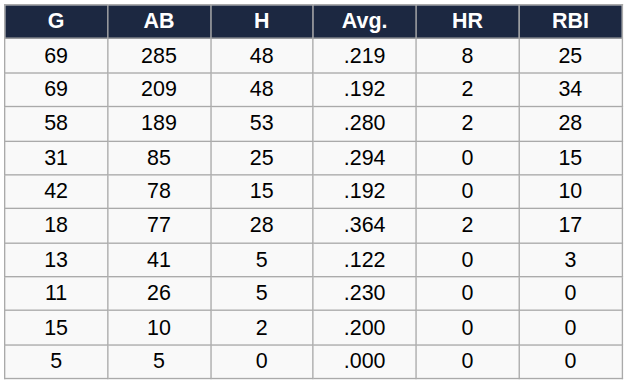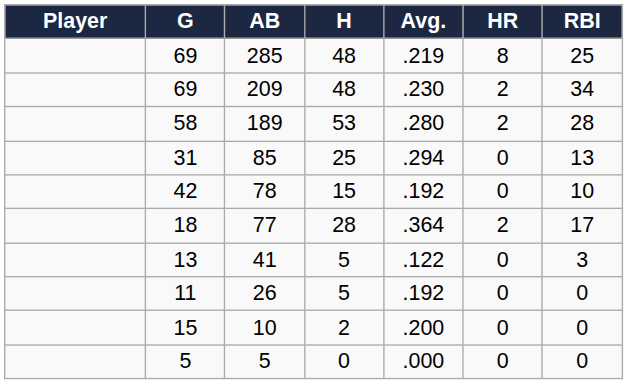+ column: Player
209 | Avg.: .192 -> .230
85 | RBI: 15 -> 13
26 | Avg.: .230 -> .192
